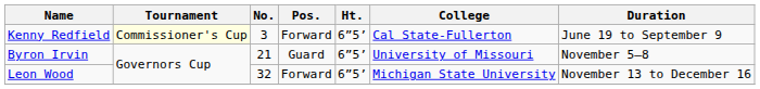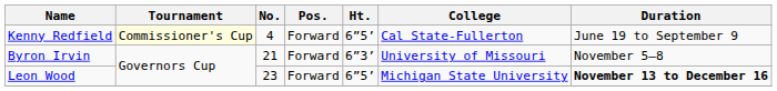Kenny Redfield | No.: 3 -> 4
Byron Irvin | Pos.: Guard -> Forward
Byron Irvin | Ht.: 6”5’ -> 6”3’
Leon Wood | No.: 32 -> 23
Leon Wood | Duration: normal -> bold
